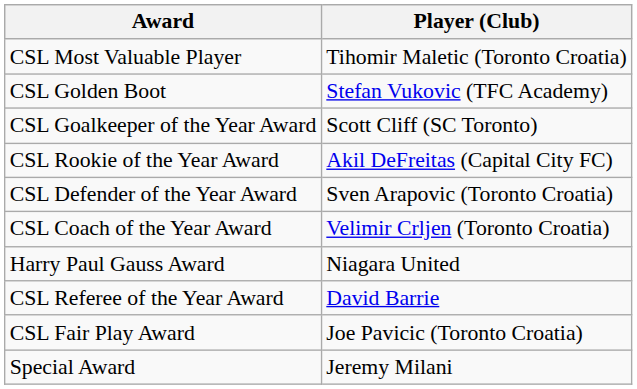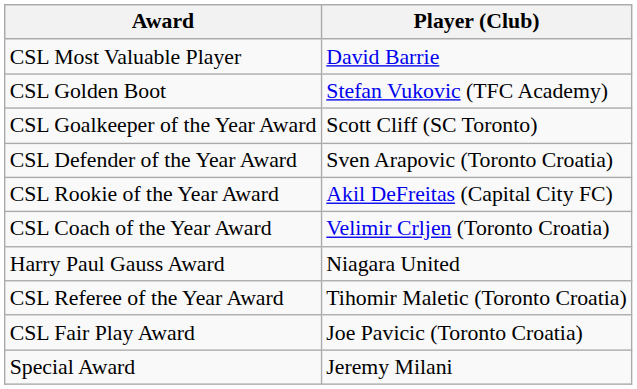CSL Most Valuable Player | Player (Club): Tihomir Maletic (Toronto Croatia) -> David Barrie
rows swapped: CSL Defender of the Year Award <-> CSL Rookie of the Year Award
CSL Referee of the Year Award | Player (Club): David Barrie -> Tihomir Maletic (Toronto Croatia)
